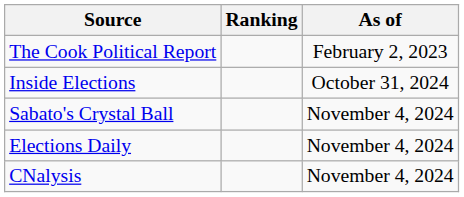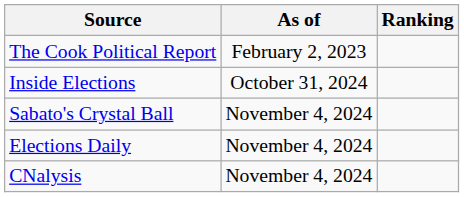columns swapped: Ranking <-> As of
